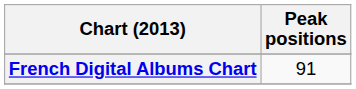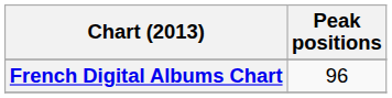French Digital Albums Chart | Peak positions: 91 -> 96
